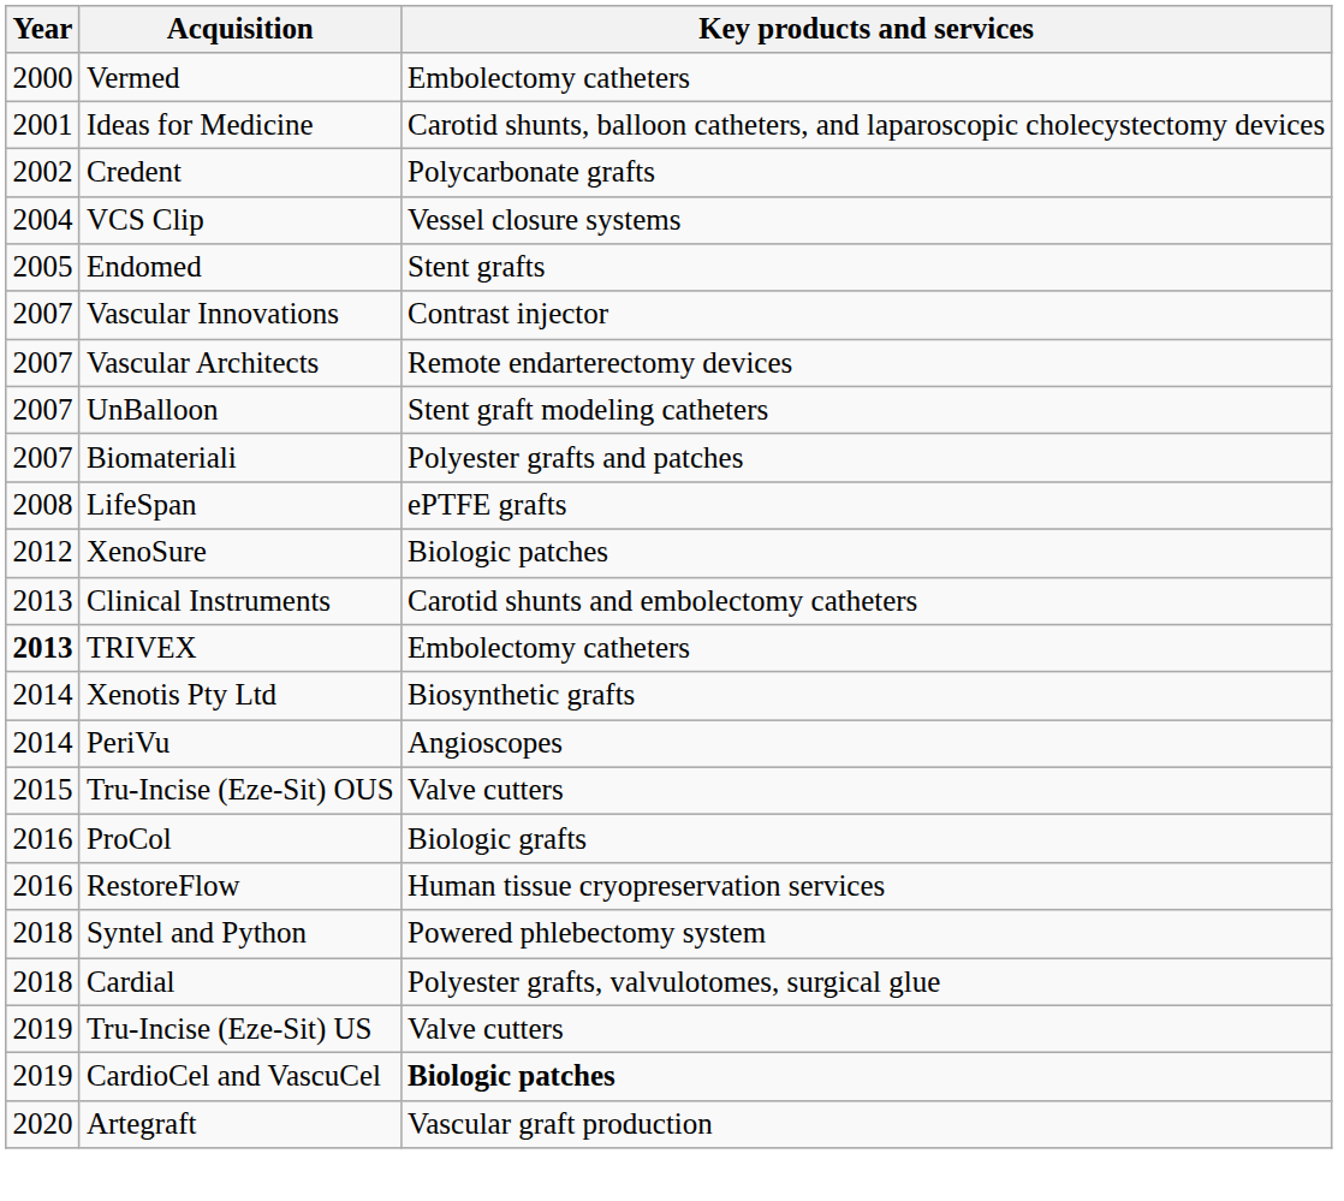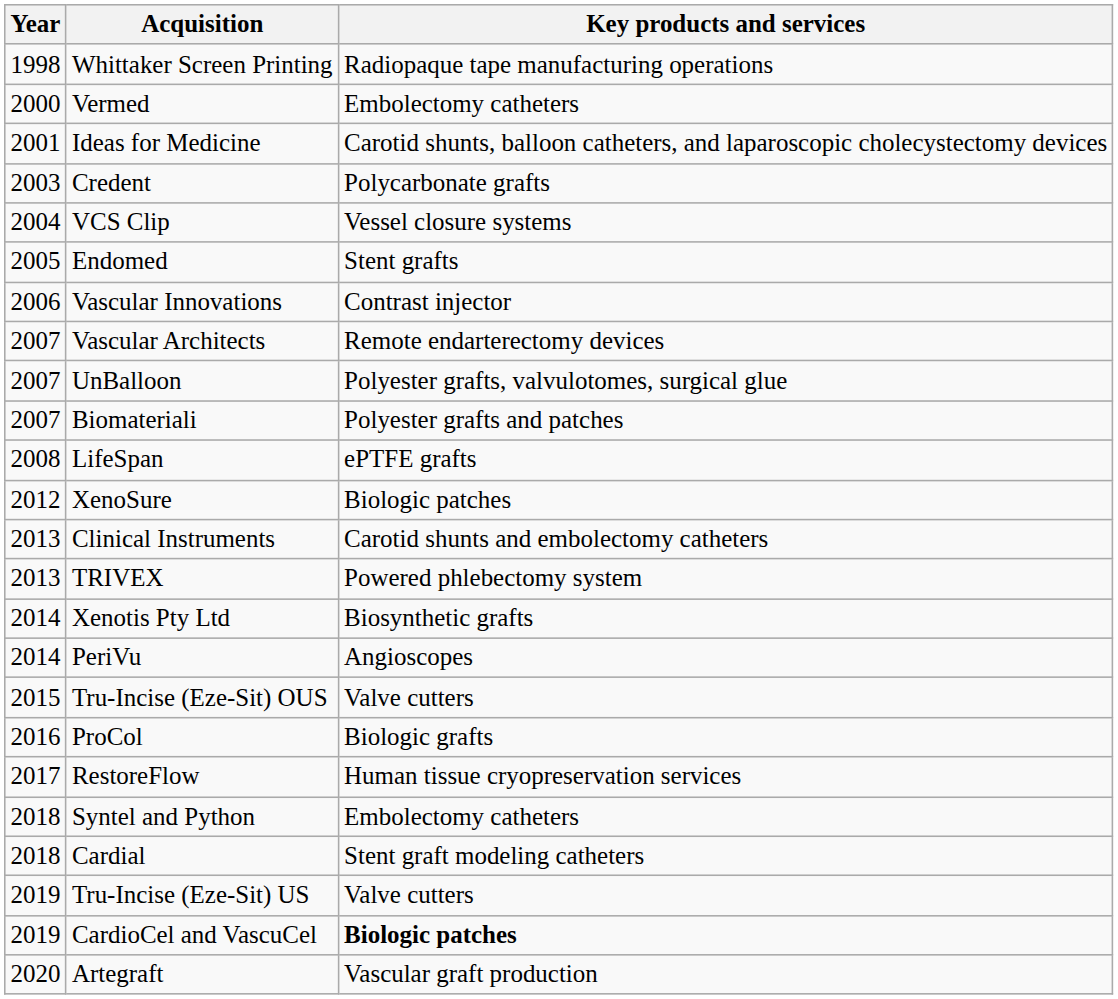+ row: 1998 | Whittaker Screen Printing | Radiopaque tape manufacturing operations
Credent | Year: 2002 -> 2003
Vascular Innovations | Year: 2007 -> 2006
UnBalloon | Key products and services: Stent graft modeling catheters -> Polyester grafts, valvulotomes, surgical glue
TRIVEX | Year: bold -> normal
TRIVEX | Key products and services: Embolectomy catheters -> Powered phlebectomy system
RestoreFlow | Year: 2016 -> 2017
Syntel and Python | Key products and services: Powered phlebectomy system -> Embolectomy catheters
Cardial | Key products and services: Polyester grafts, valvulotomes, surgical glue -> Stent graft modeling catheters
